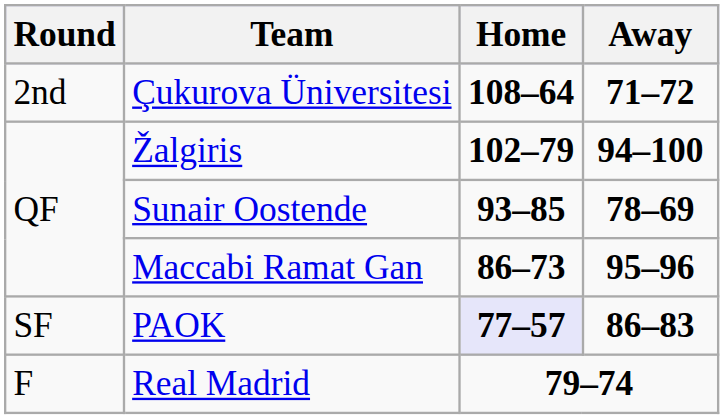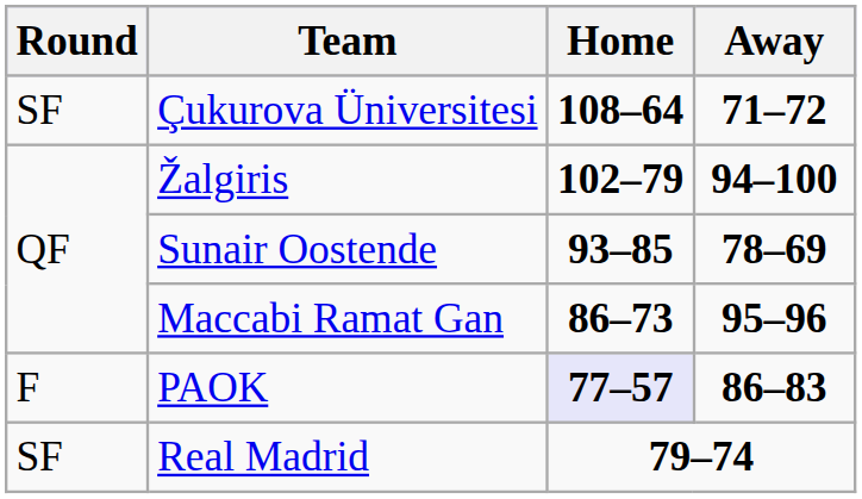Çukurova Üniversitesi | Round: 2nd -> SF
PAOK | Round: SF -> F
Real Madrid | Round: F -> SF
